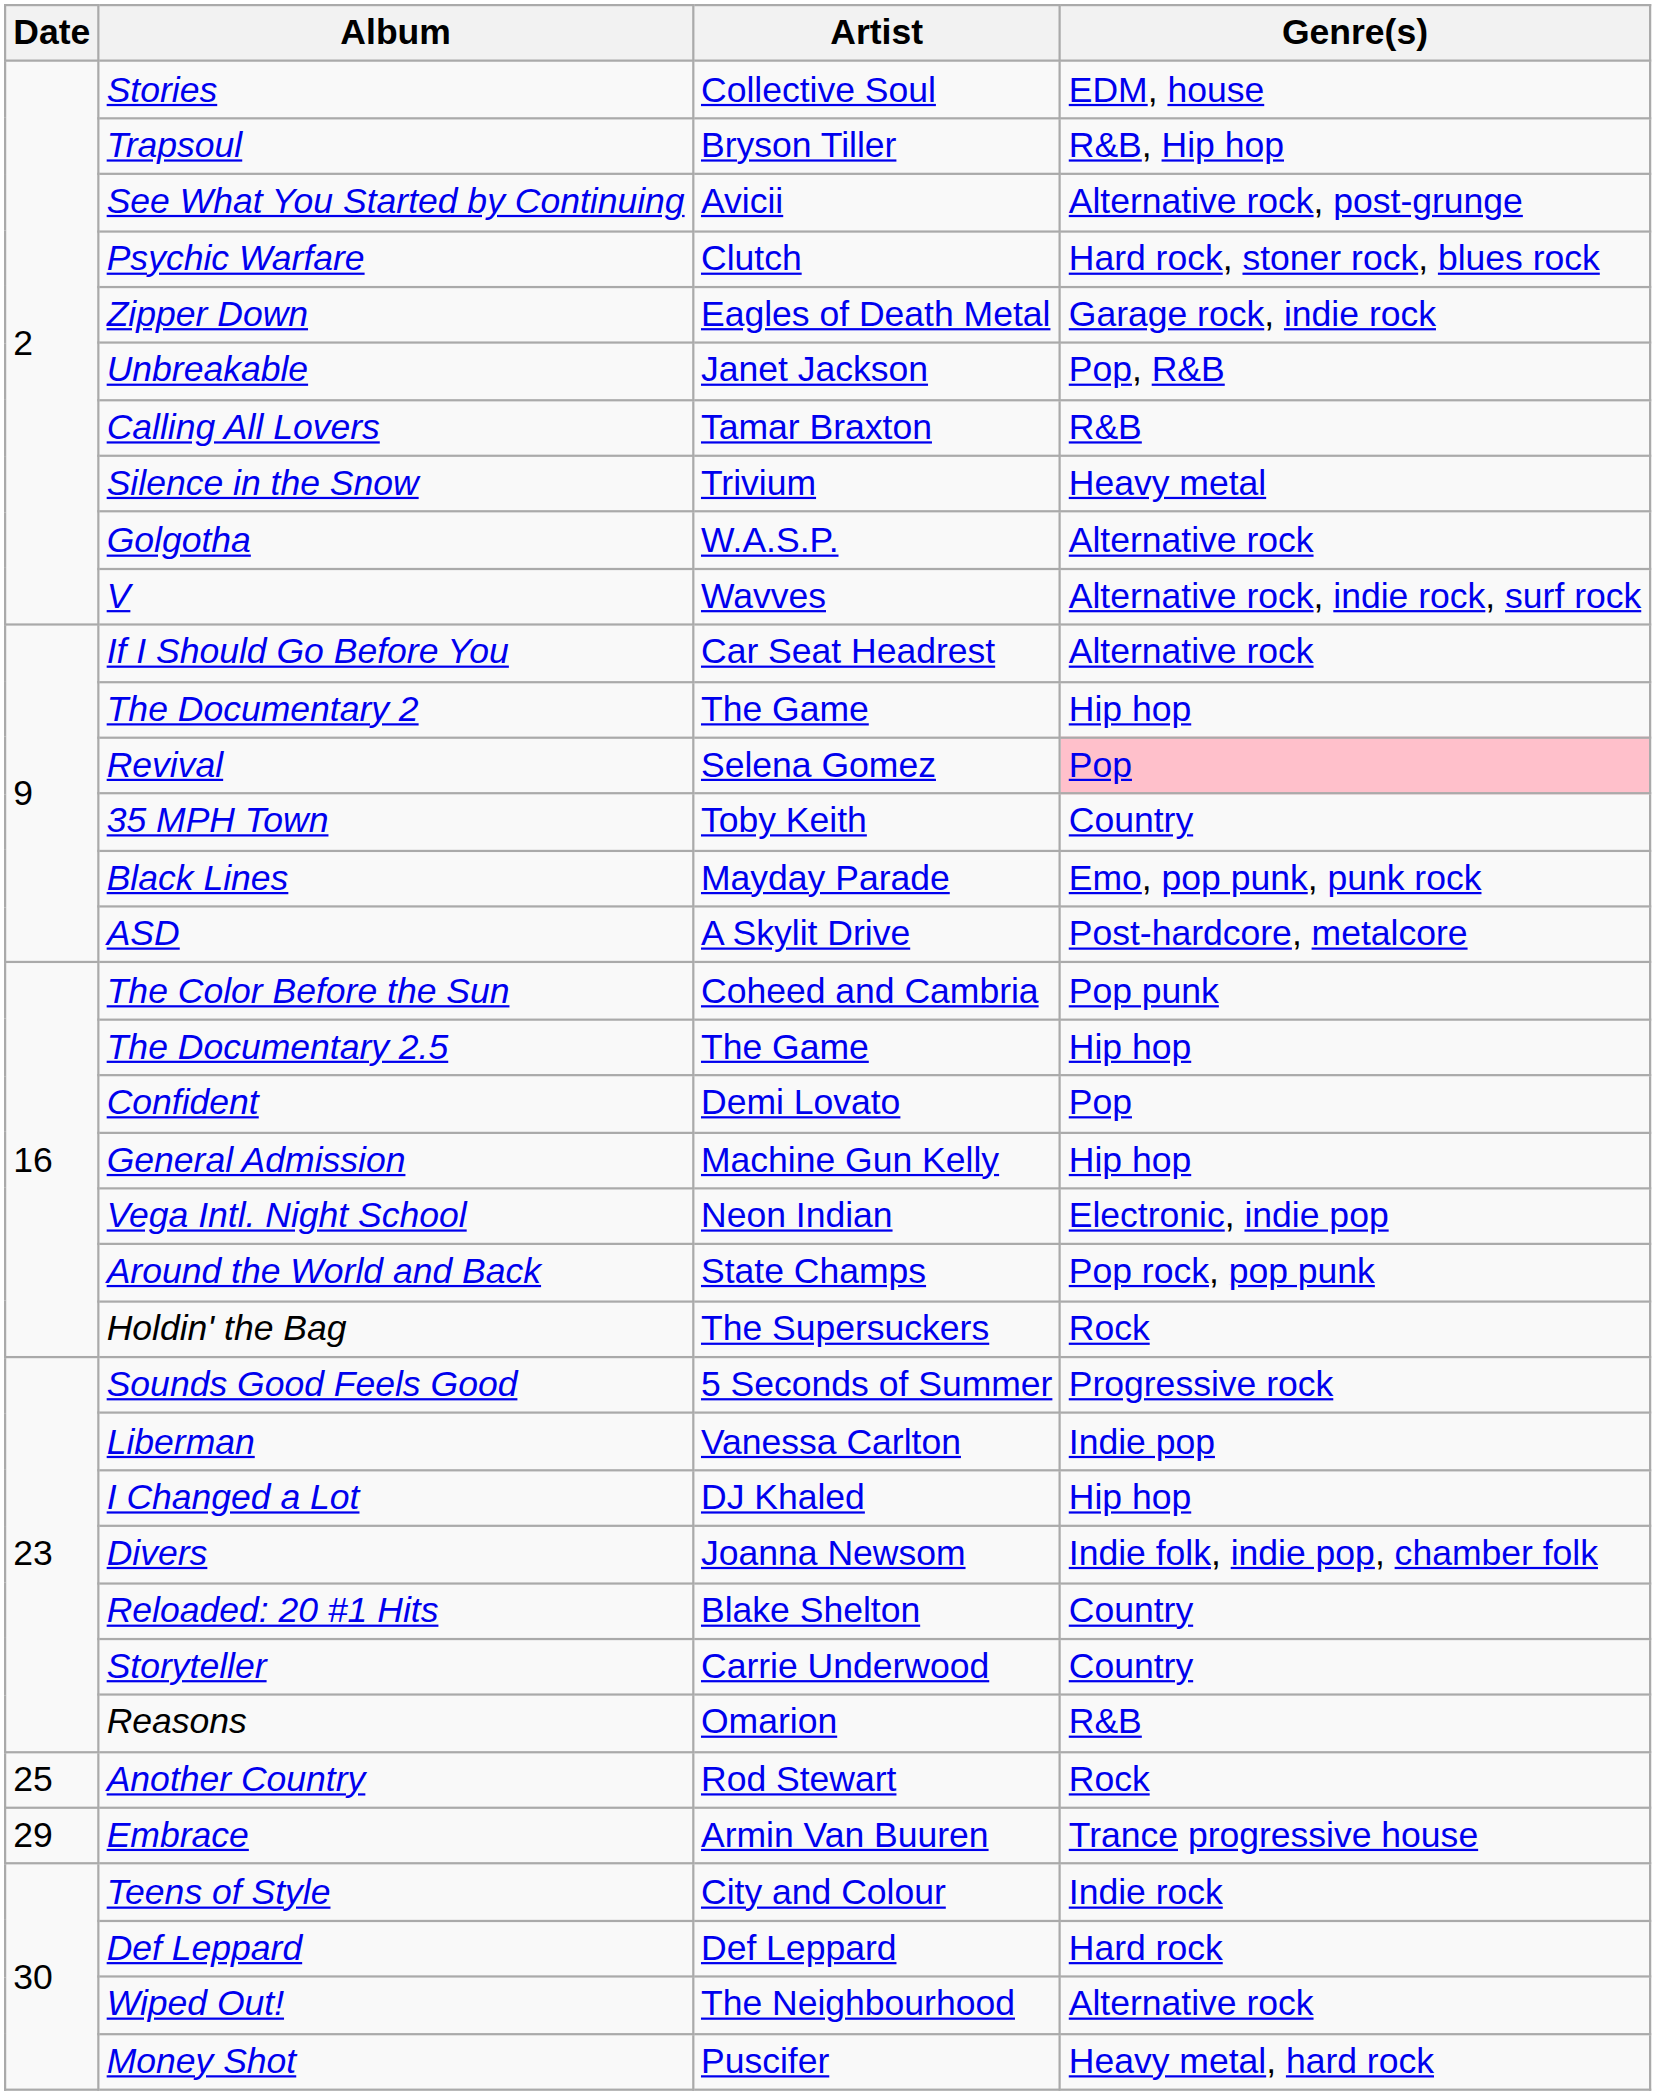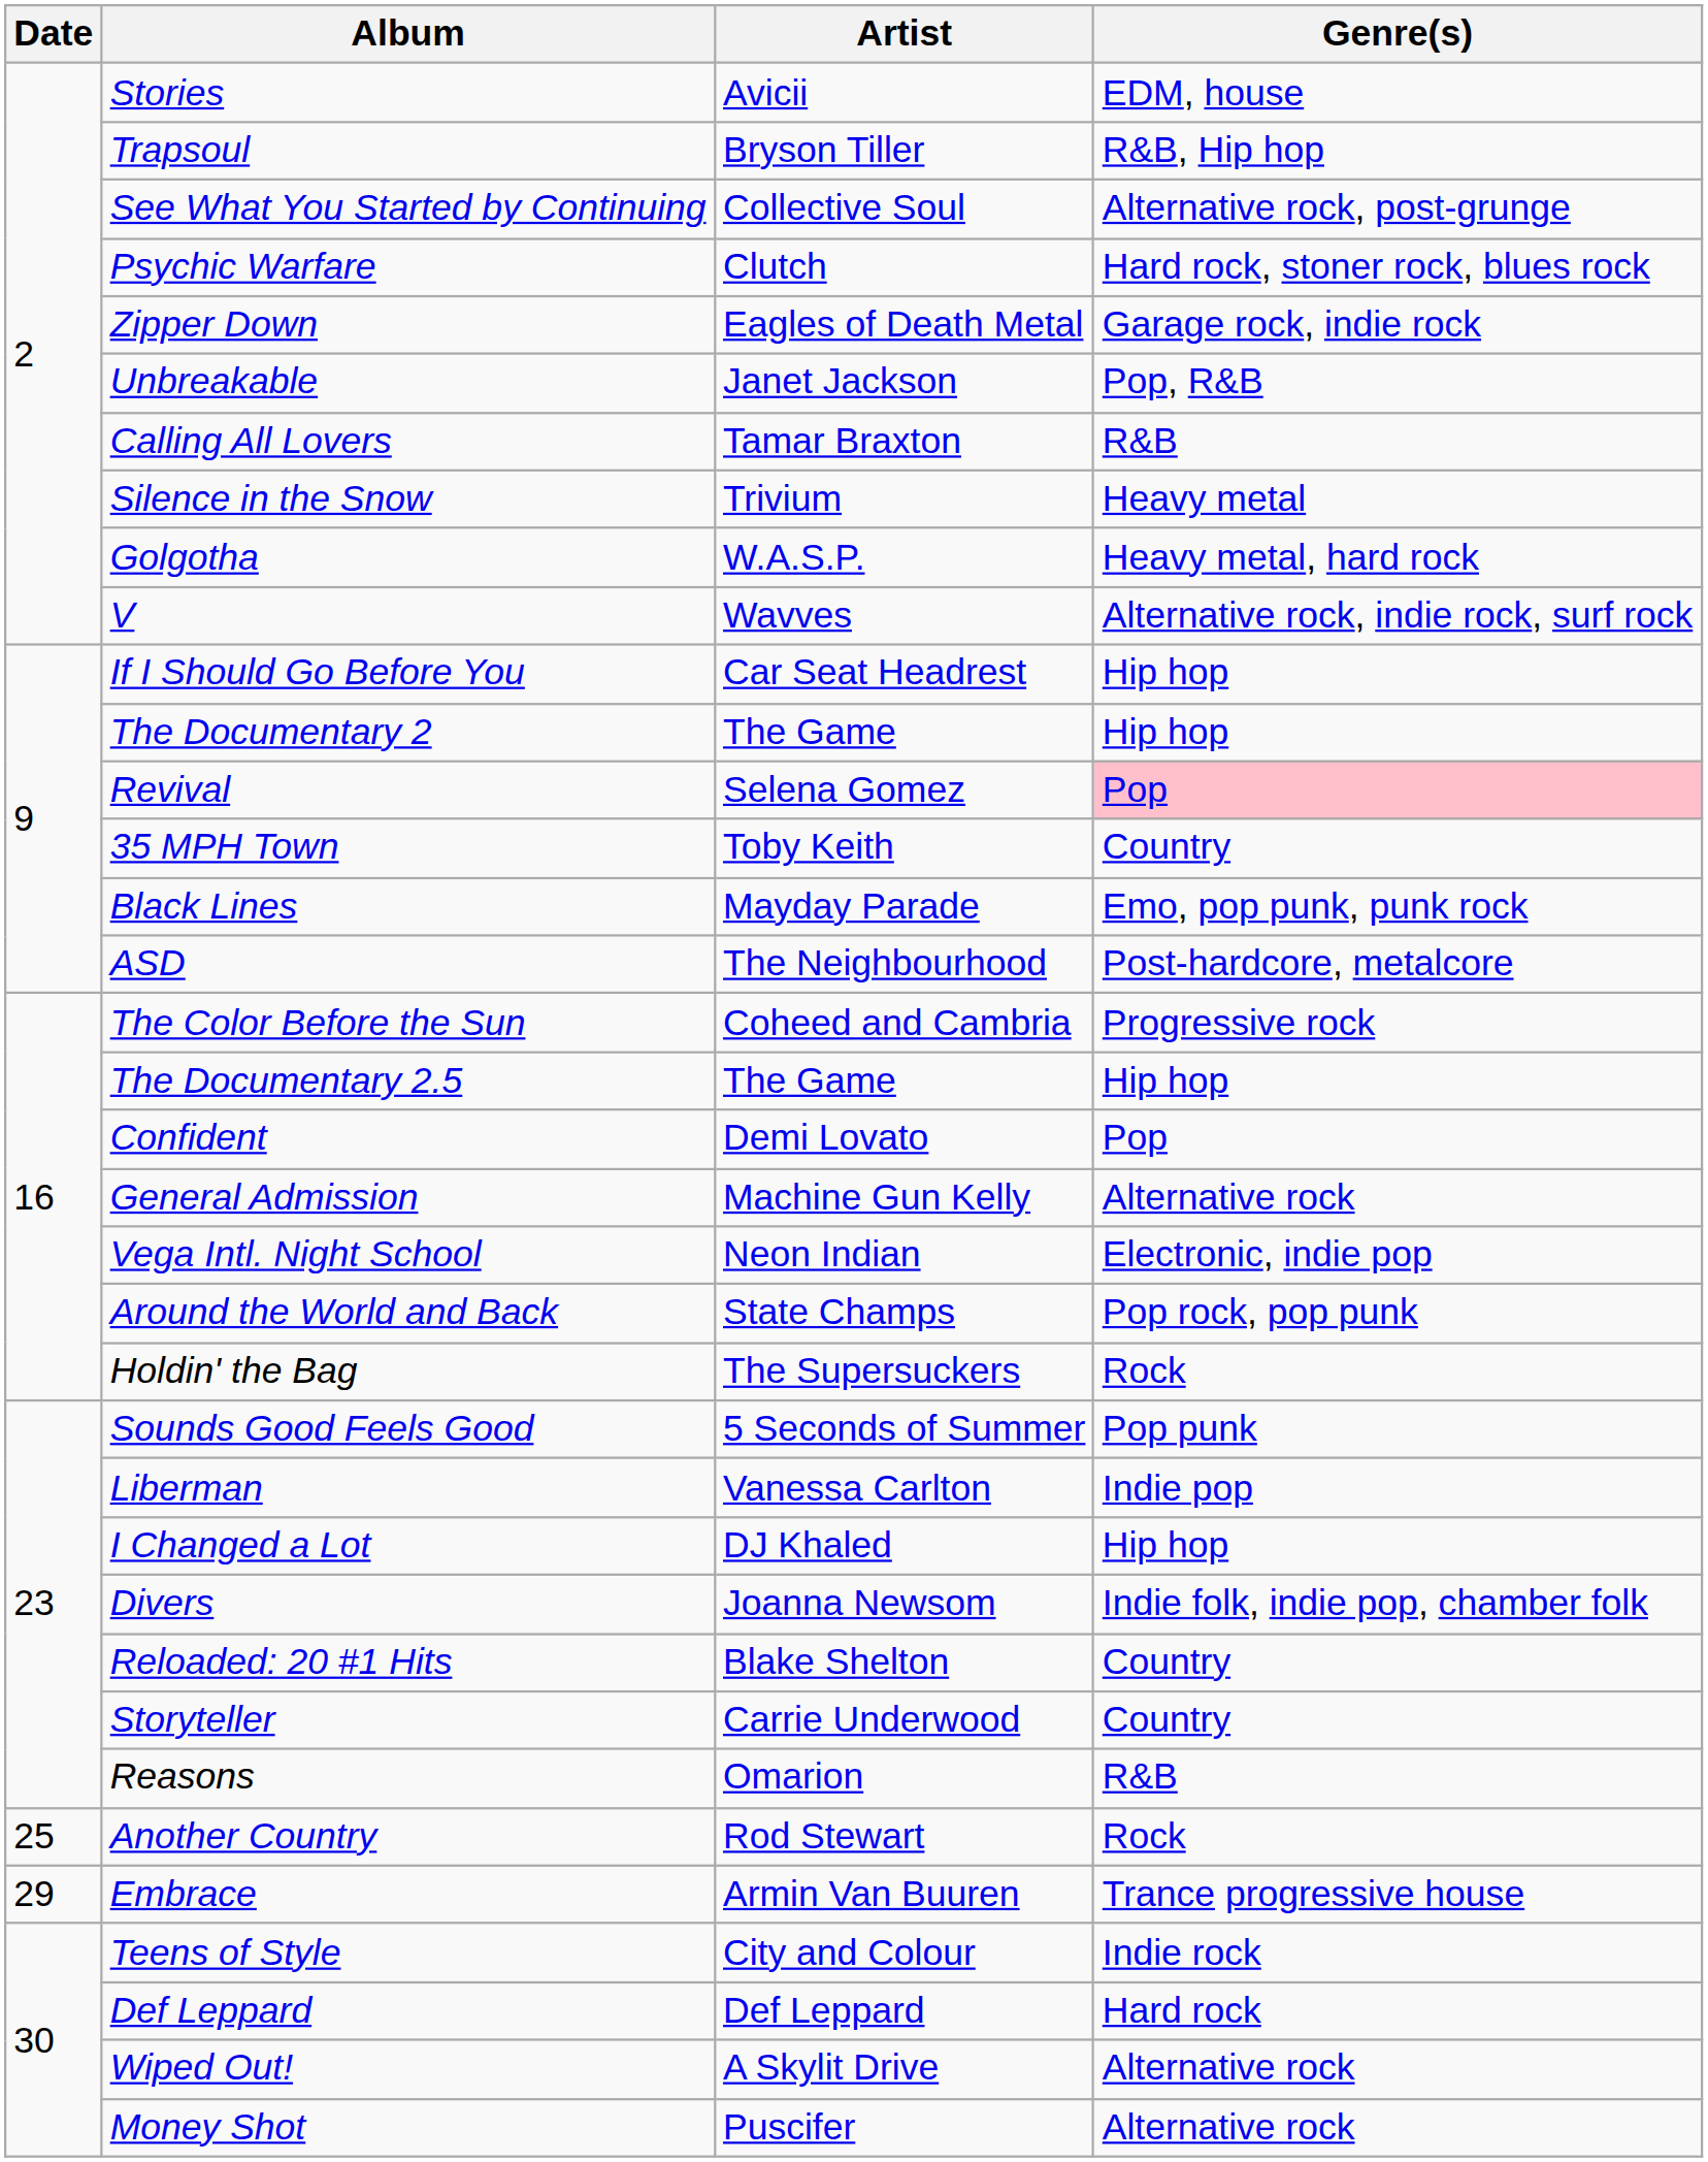Stories | Artist: Collective Soul -> Avicii
See What You Started by Continuing | Artist: Avicii -> Collective Soul
Golgotha | Genre(s): Alternative rock -> Heavy metal, hard rock
If I Should Go Before You | Genre(s): Alternative rock -> Hip hop
ASD | Artist: A Skylit Drive -> The Neighbourhood
The Color Before the Sun | Genre(s): Pop punk -> Progressive rock
General Admission | Genre(s): Hip hop -> Alternative rock
Sounds Good Feels Good | Genre(s): Progressive rock -> Pop punk
Wiped Out! | Artist: The Neighbourhood -> A Skylit Drive
Money Shot | Genre(s): Heavy metal, hard rock -> Alternative rock
